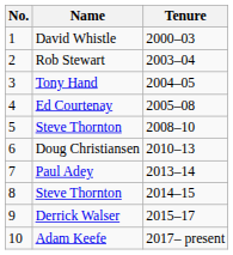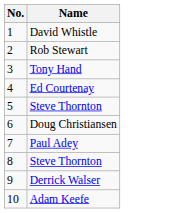- column: Tenure | 2000–03 | 2003–04 | 2004–05 | 2005–08 | 2008–10 | 2010–13 | 2013–14 | 2014–15 | 2015–17 | 2017– present
